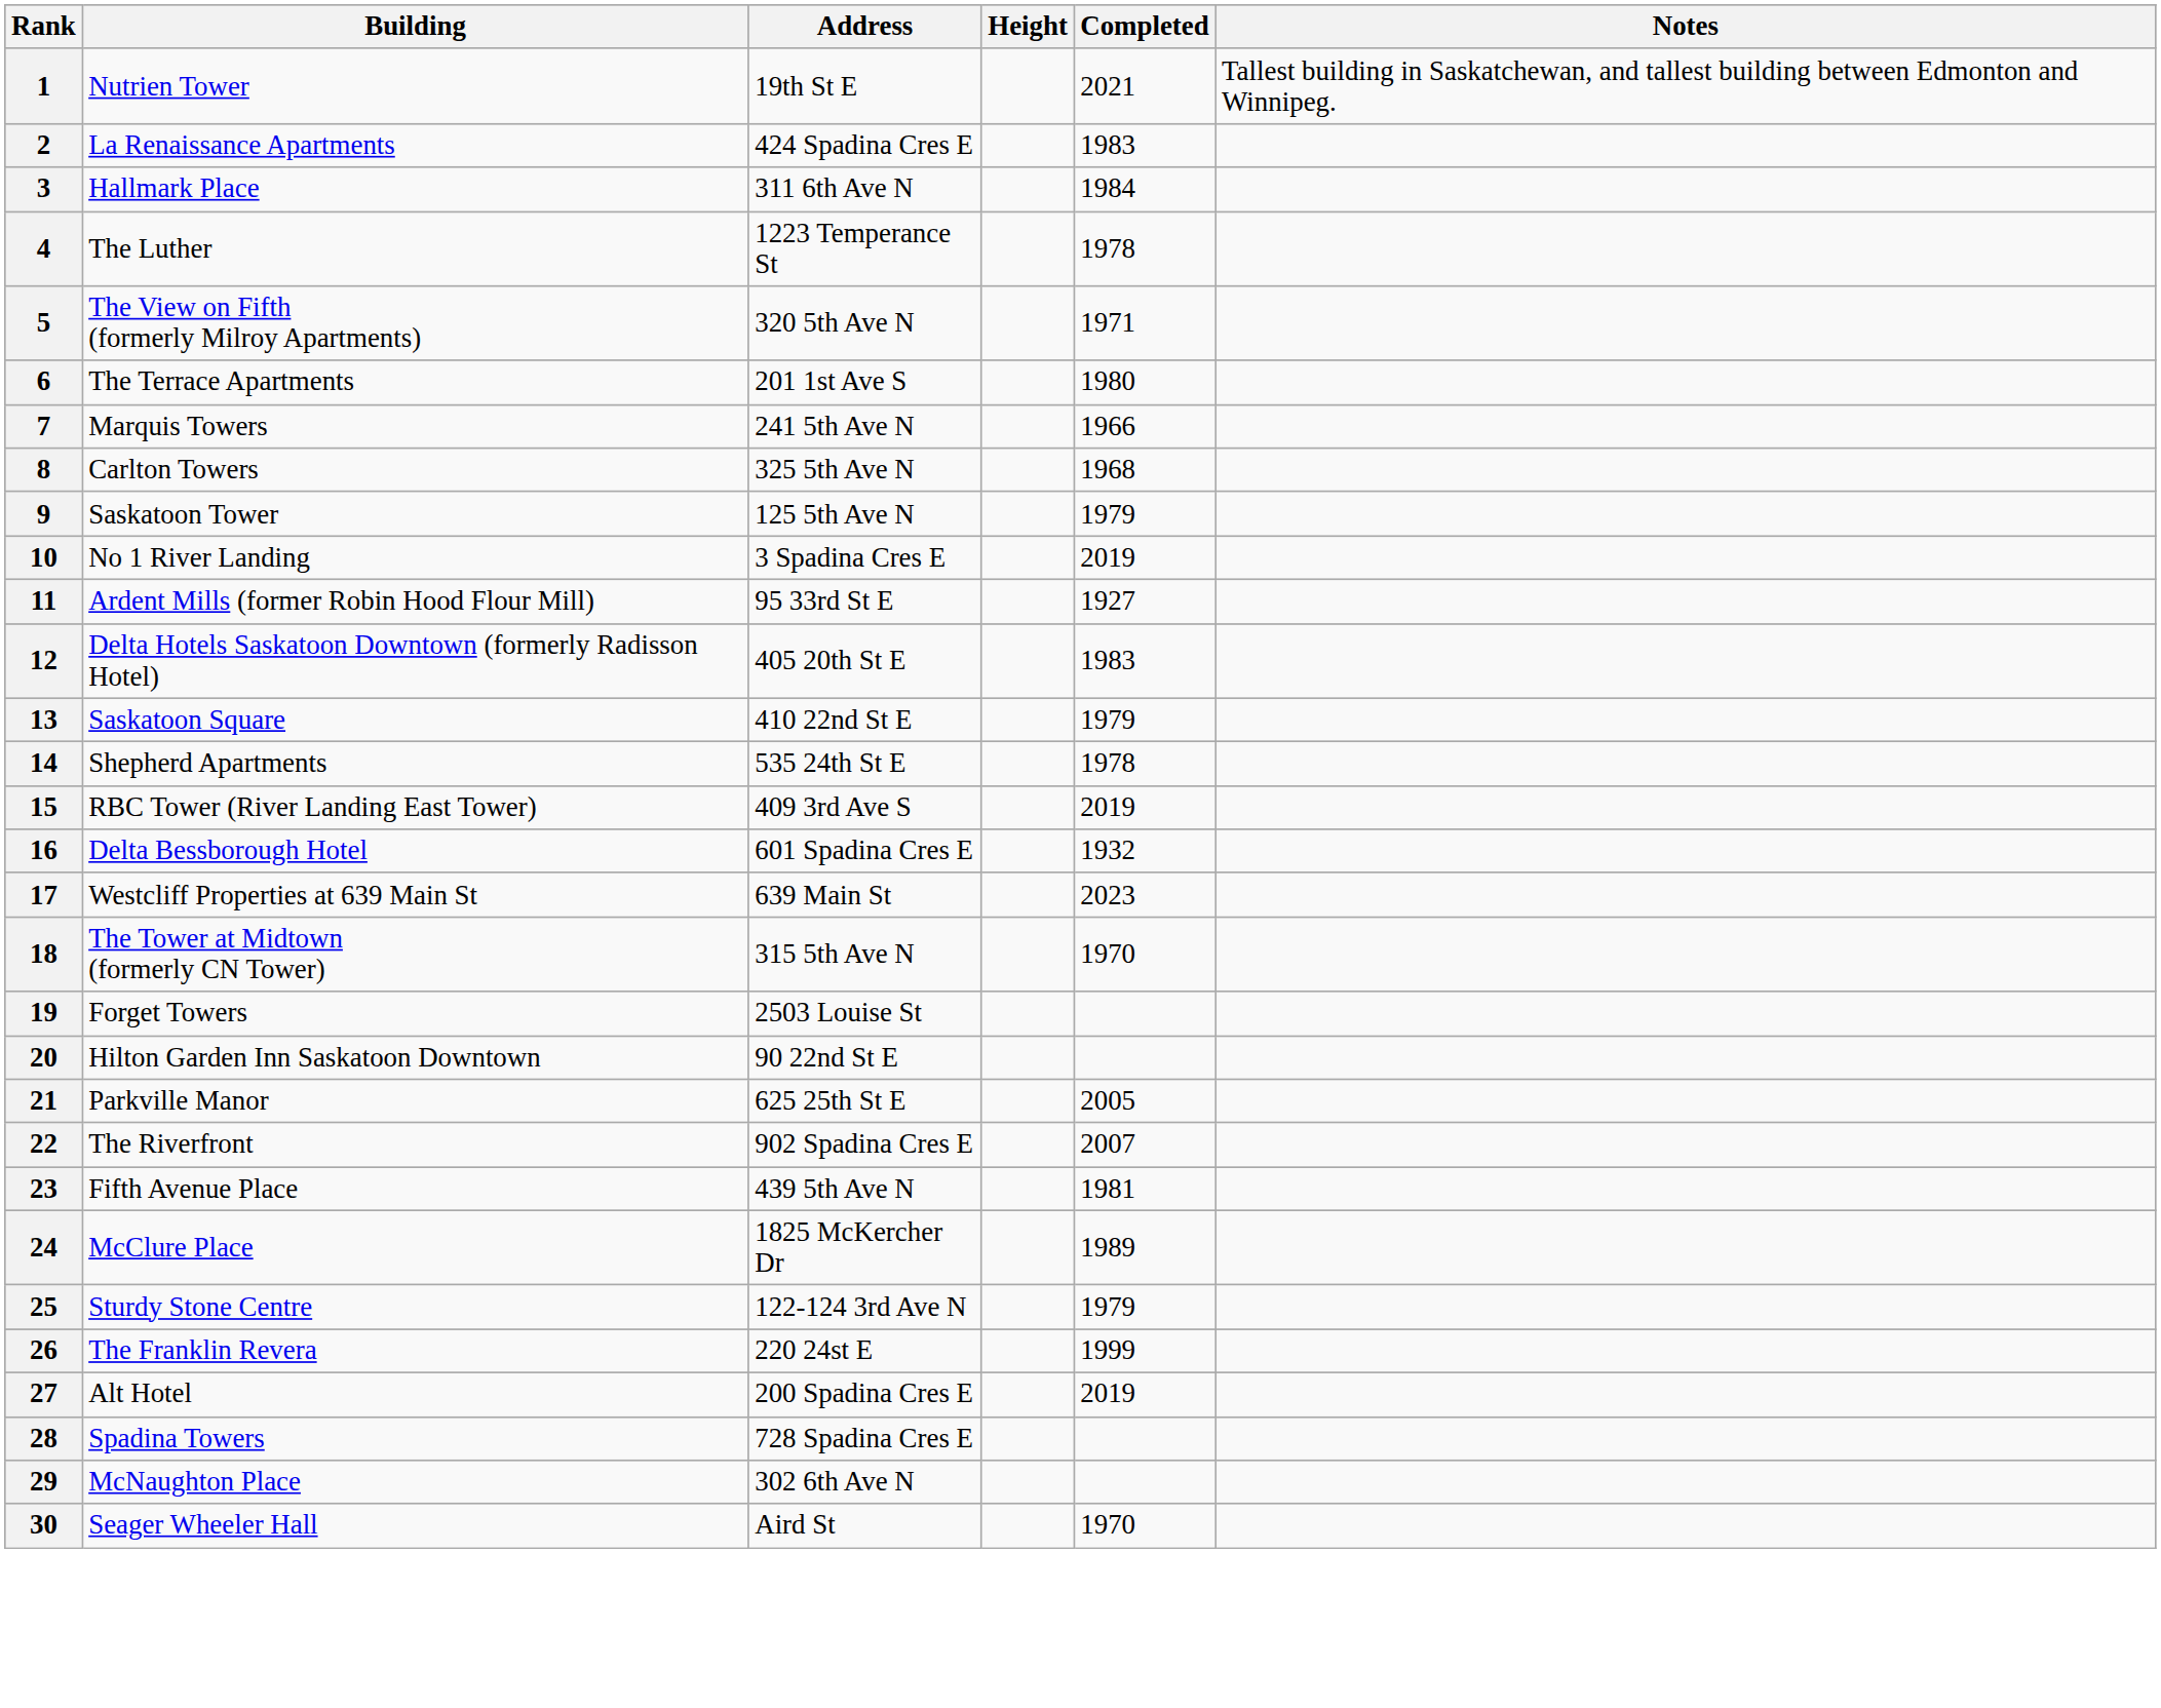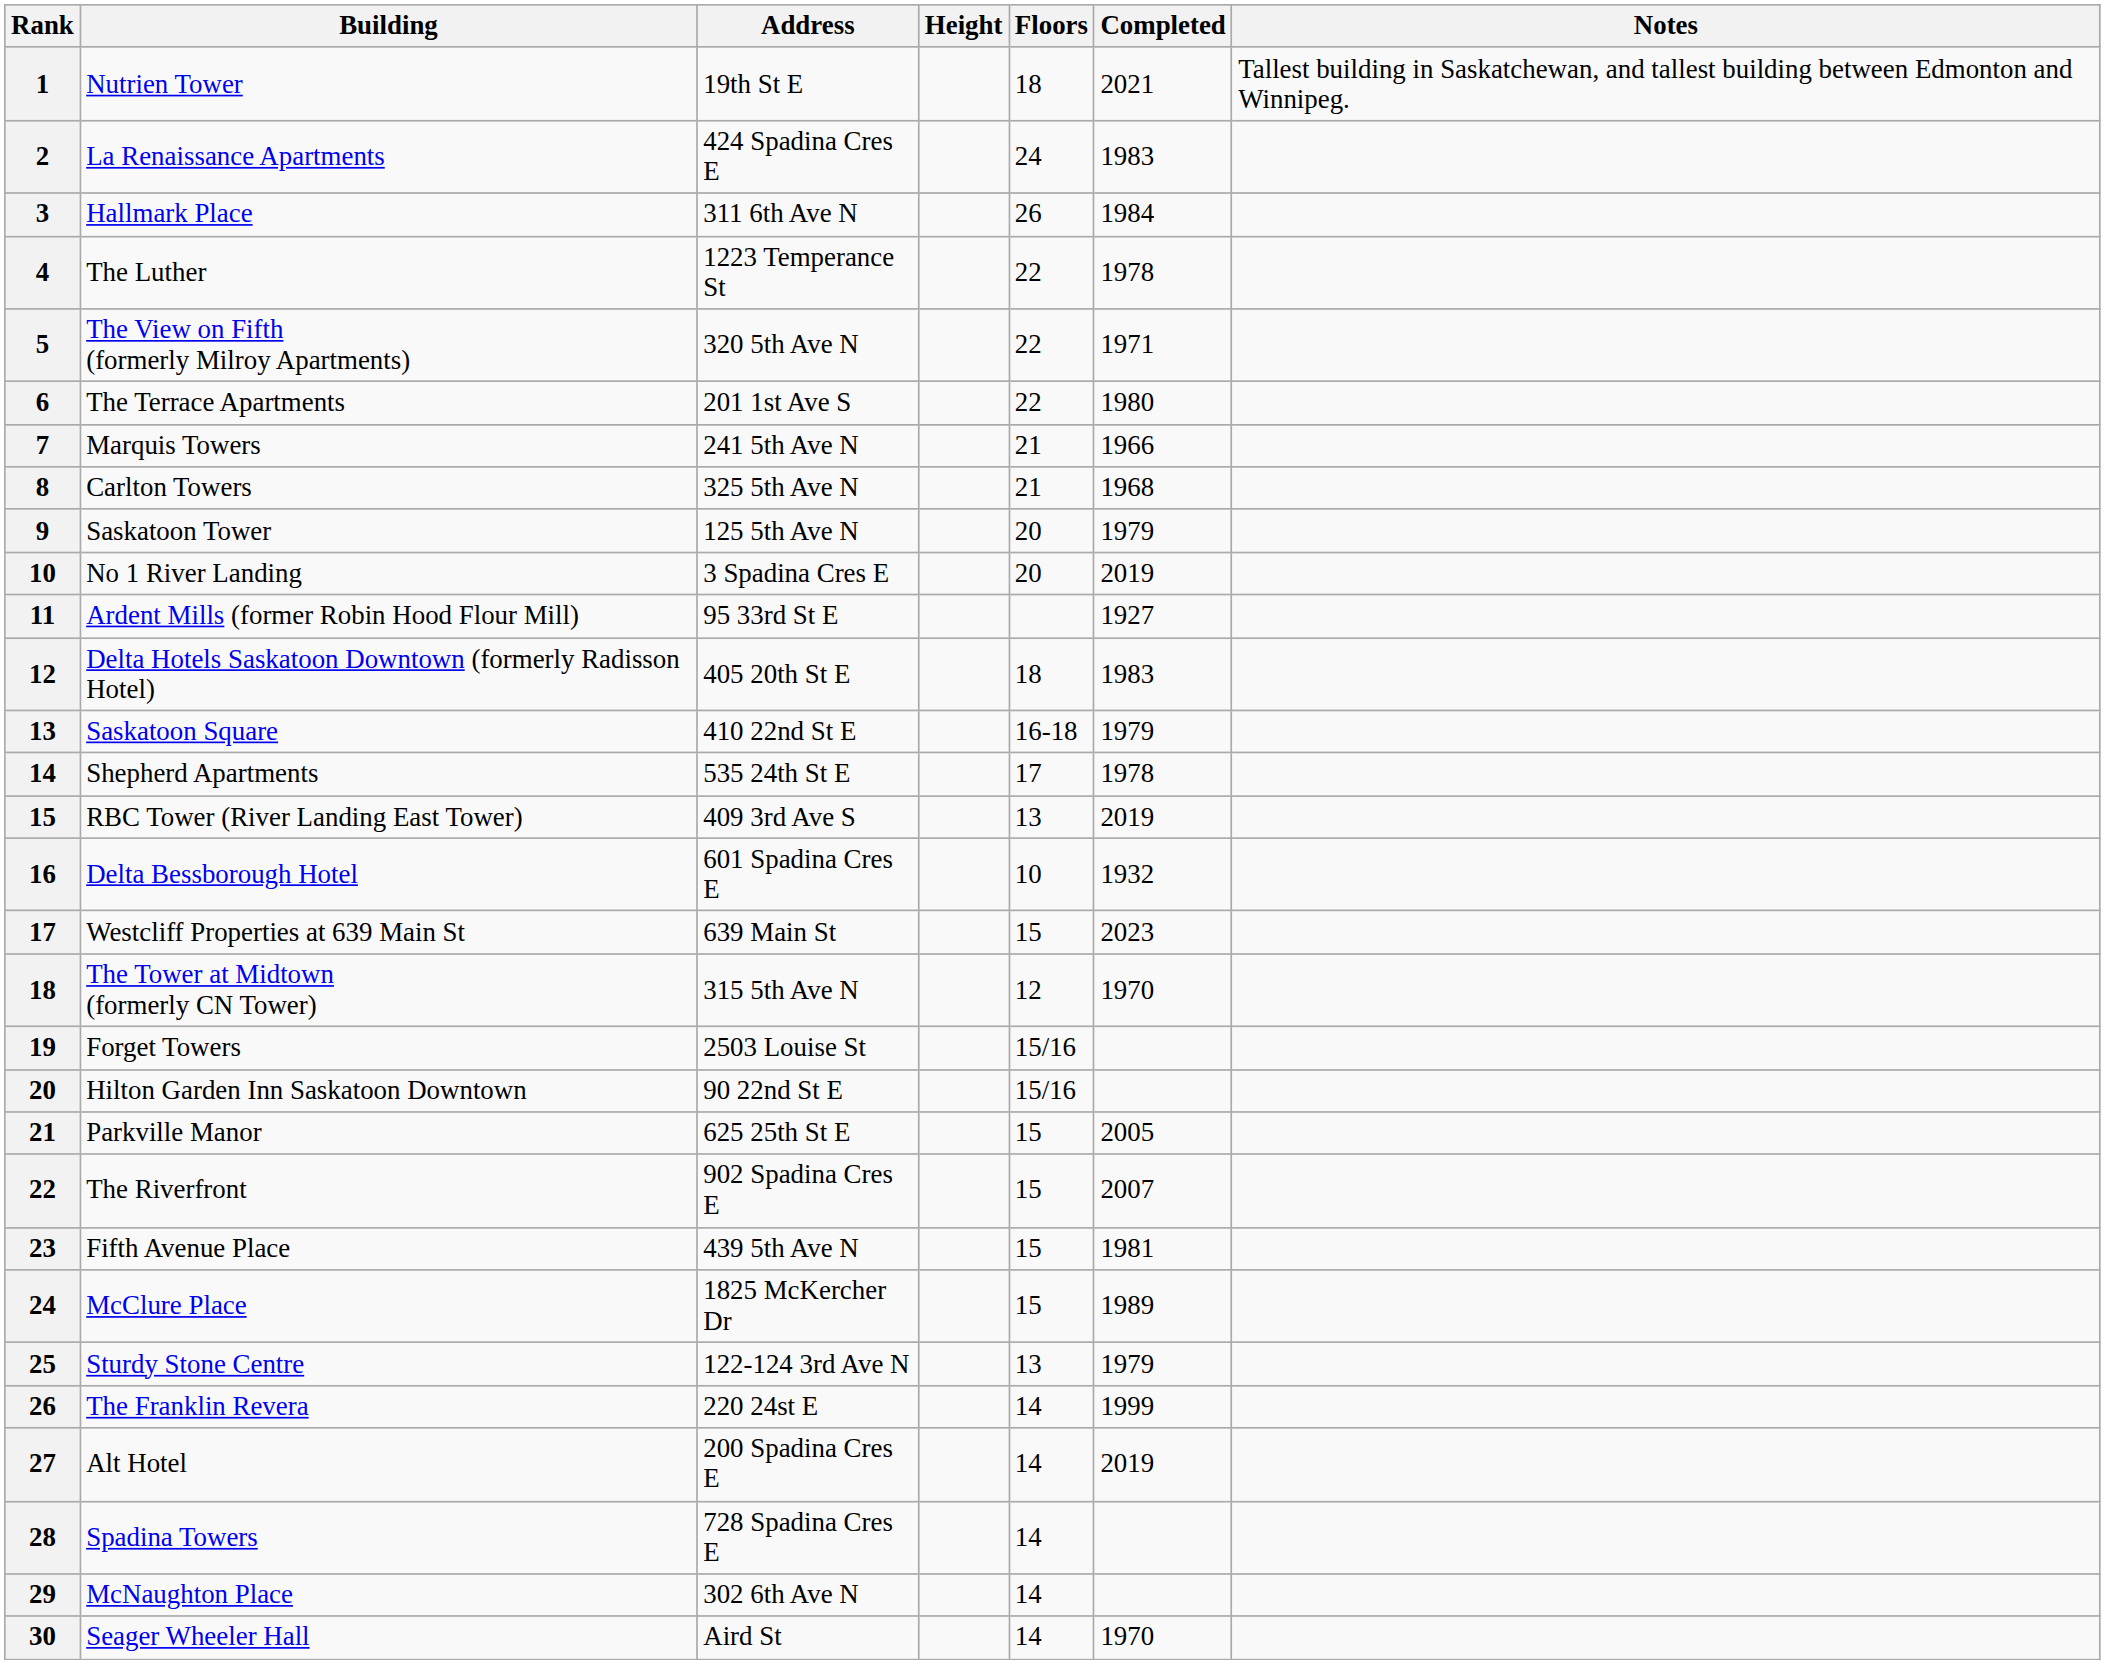+ column: Floors | 18 | 24 | 26 | 22 | 22 | 22 | 21 | 21 | 20 | 20 | 18 | 16-18 | 17 | 13 | 10 | 15 | 12 | 15/16 | 15/16 | 15 | 15 | 15 | 15 | 13 | 14 | 14 | 14 | 14 | 14
